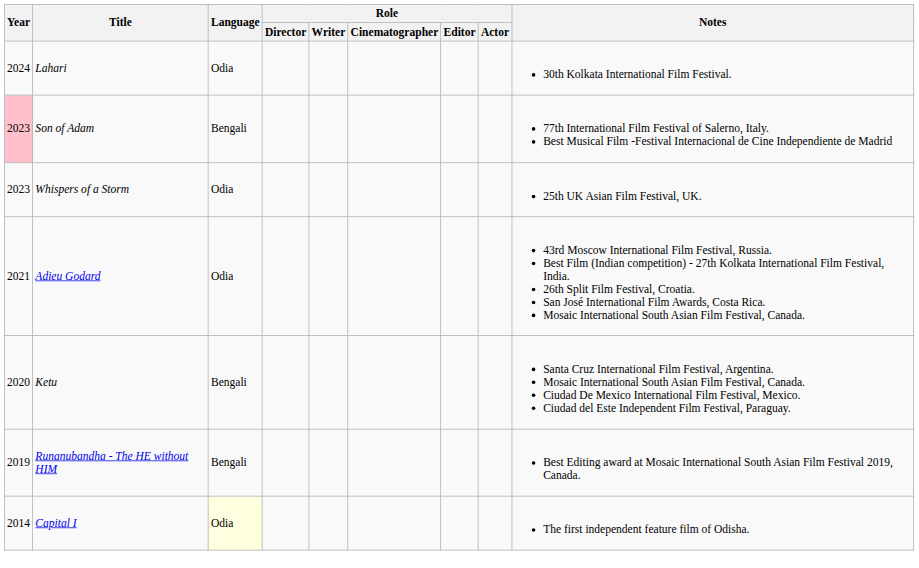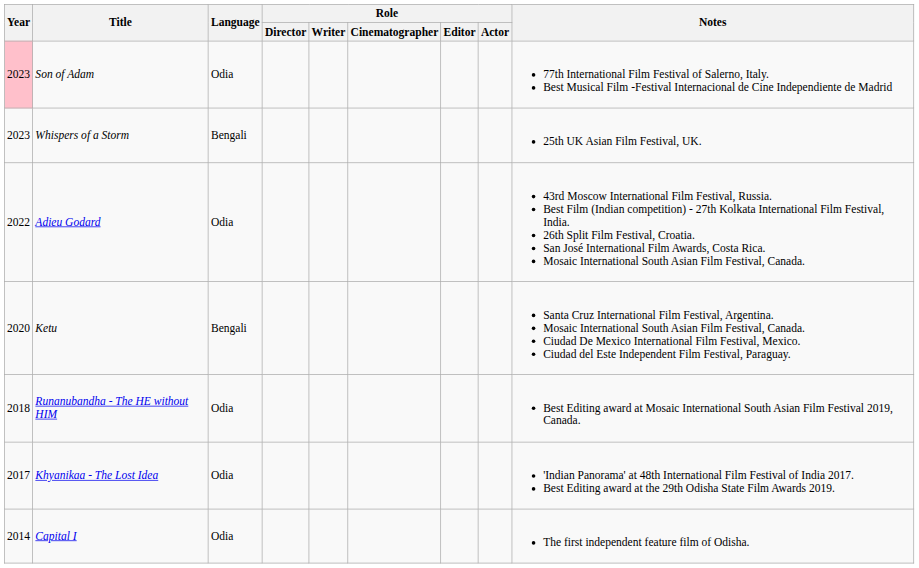- row: 2024 | Lahari | Odia | 30th Kolkata International Film Festival.
Son of Adam | Language: Bengali -> Odia
Whispers of a Storm | Language: Odia -> Bengali
Adieu Godard | Year: 2021 -> 2022
Runanubandha - The HE without HIM | Year: 2019 -> 2018
Runanubandha - The HE without HIM | Language: Bengali -> Odia
+ row: 2017 | Khyanikaa - The Lost Idea | Odia | 'Indian Panorama' at 48th International Film Festival of India 2017. Best Editing award at the 29th Odisha State Film Awards 2019.
Capital I | Language: lightyellow background -> no background
